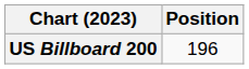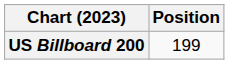US Billboard 200 | Position: 196 -> 199
